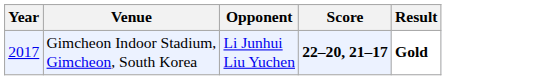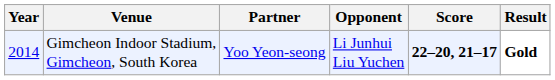+ column: Partner | Yoo Yeon-seong
Gimcheon Indoor Stadium, Gimcheon, South Korea | Year: 2017 -> 2014
